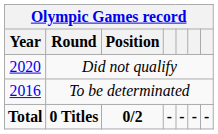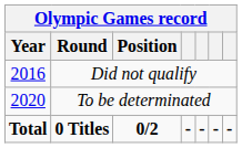Did not qualify | Year: 2020 -> 2016
To be determinated | Year: 2016 -> 2020
